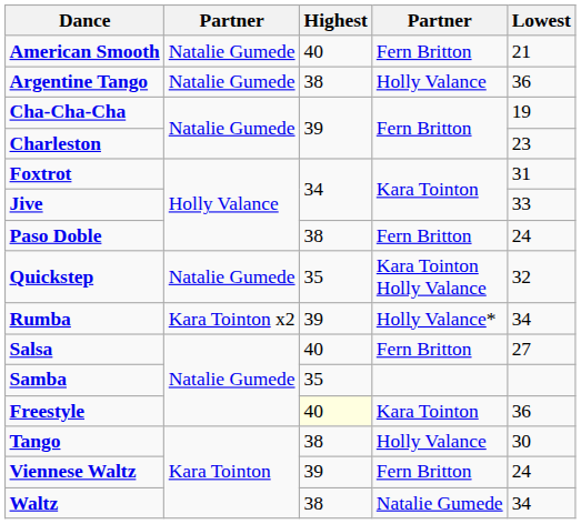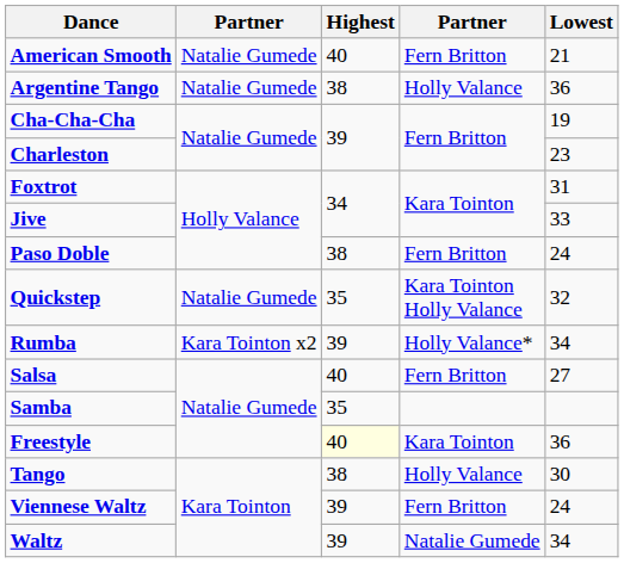Waltz | Highest: 38 -> 39
